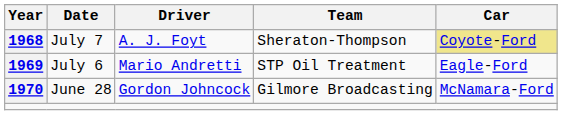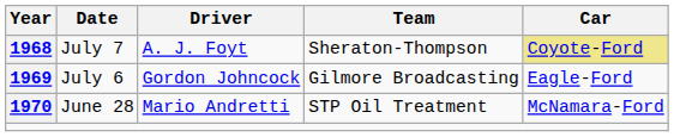July 6 | Driver: Mario Andretti -> Gordon Johncock
July 6 | Team: STP Oil Treatment -> Gilmore Broadcasting
June 28 | Driver: Gordon Johncock -> Mario Andretti
June 28 | Team: Gilmore Broadcasting -> STP Oil Treatment
